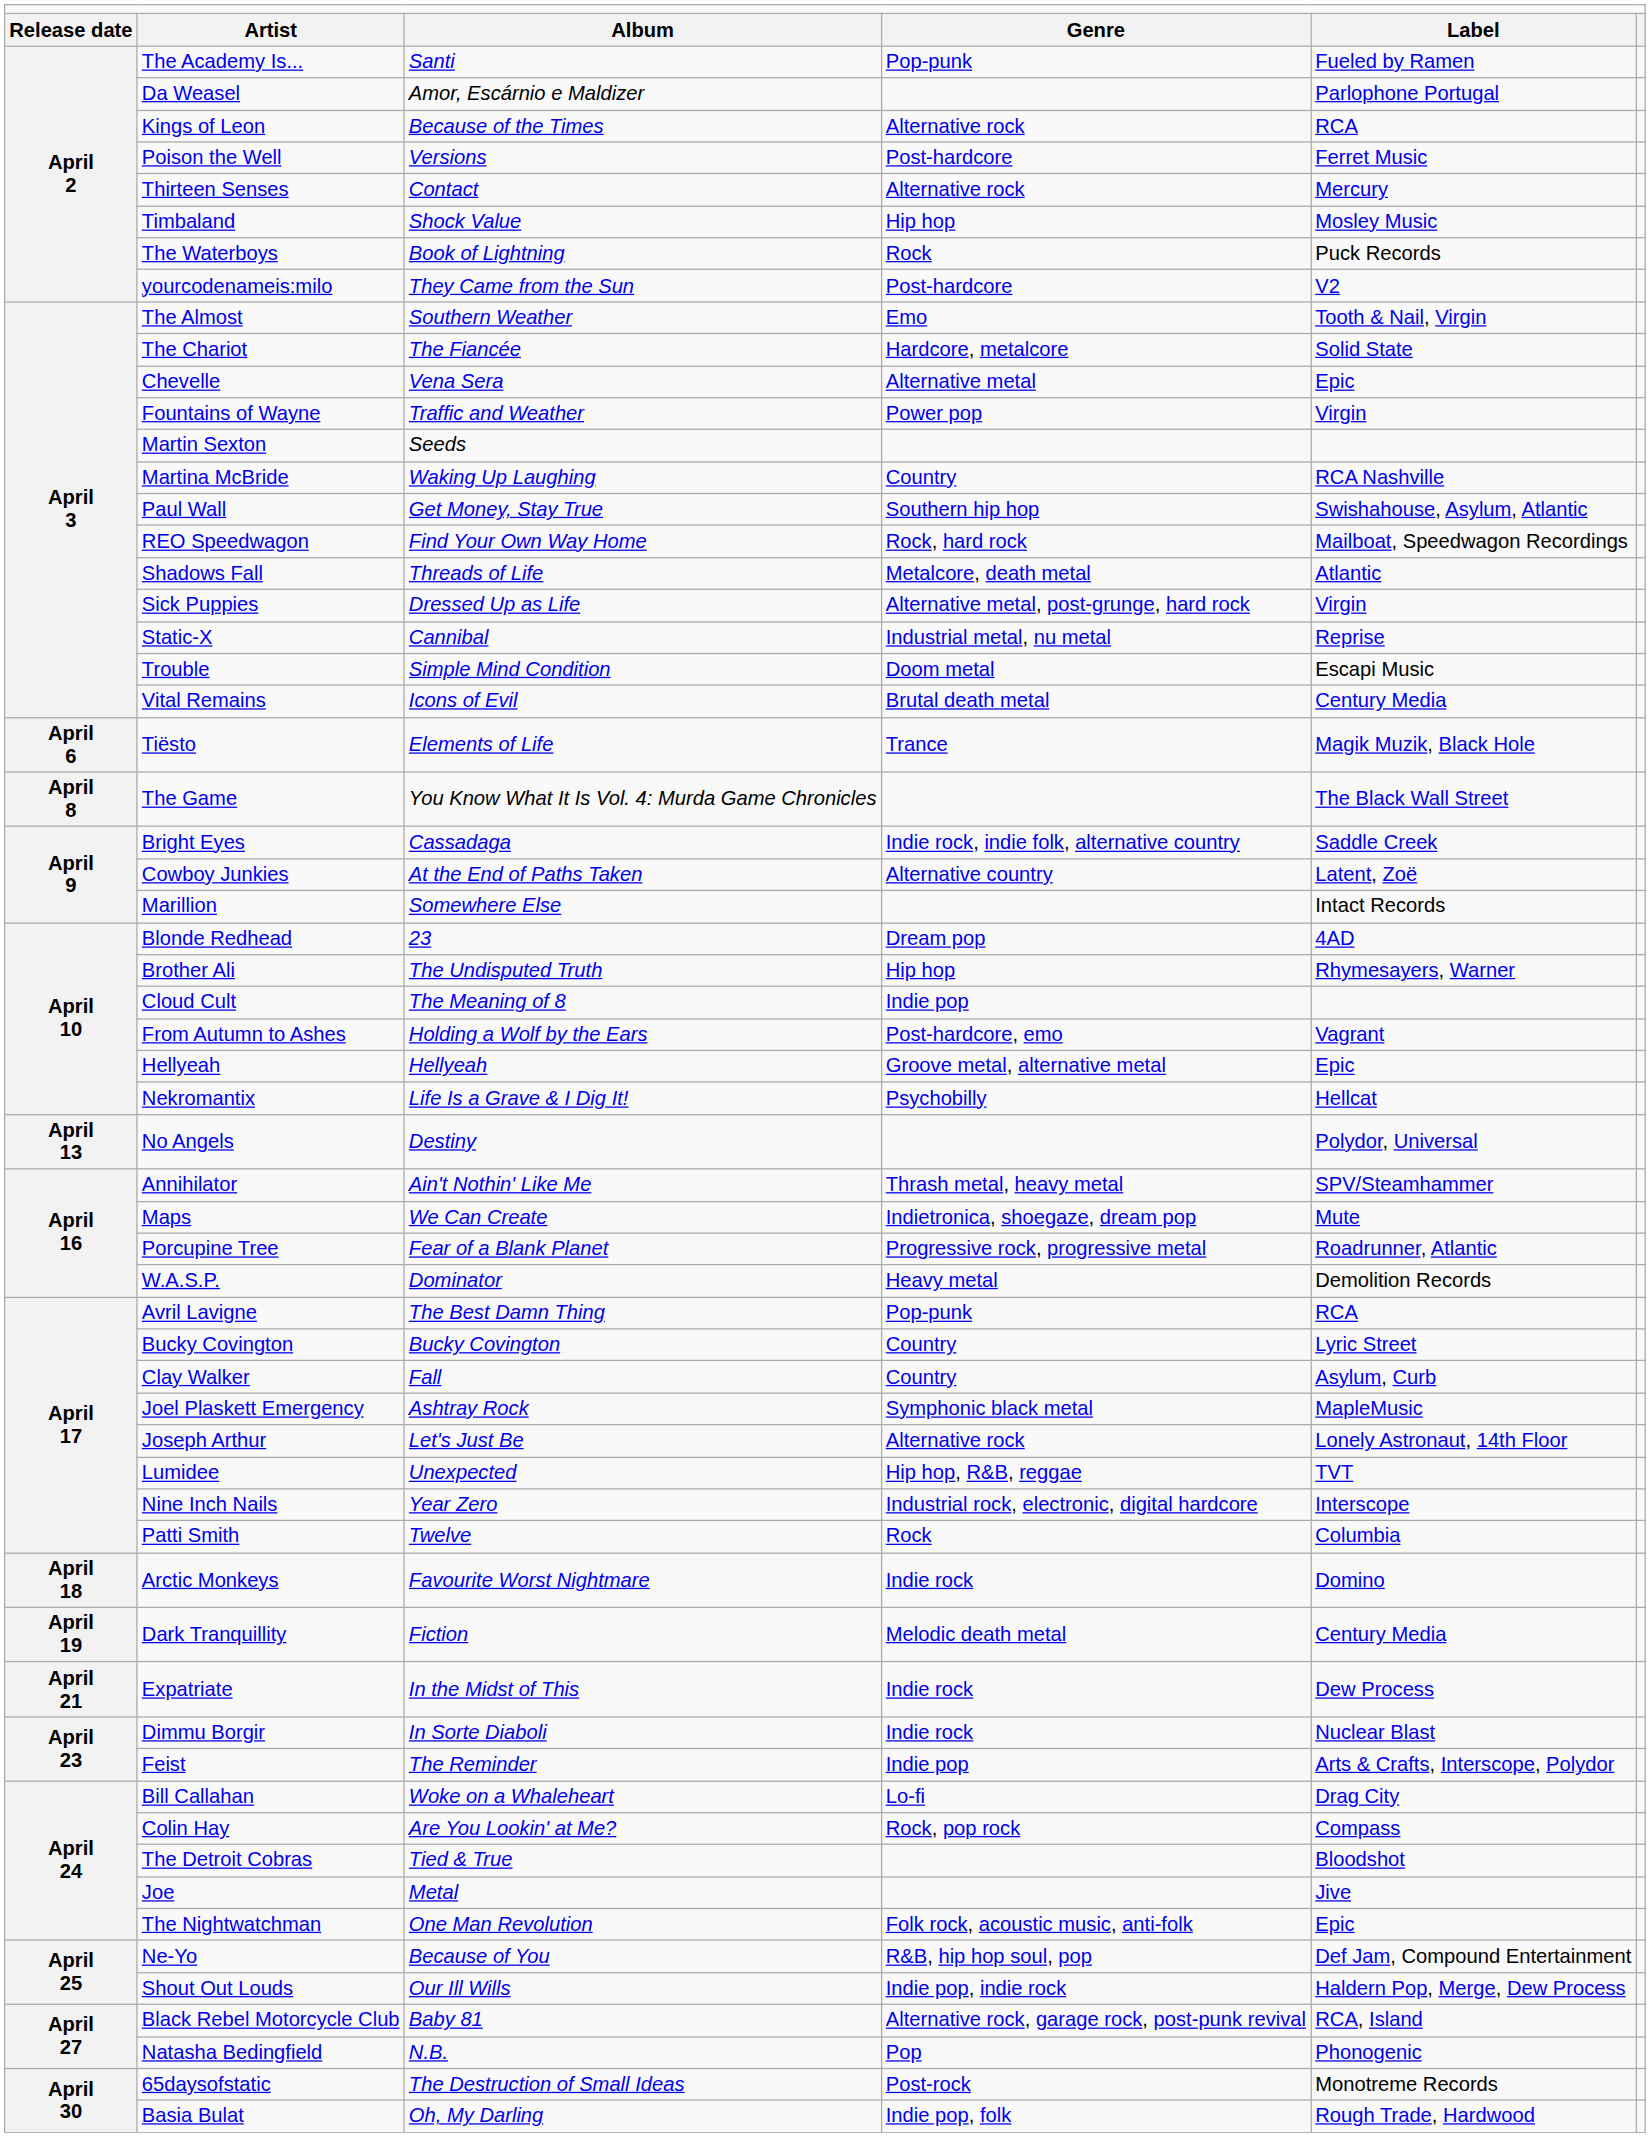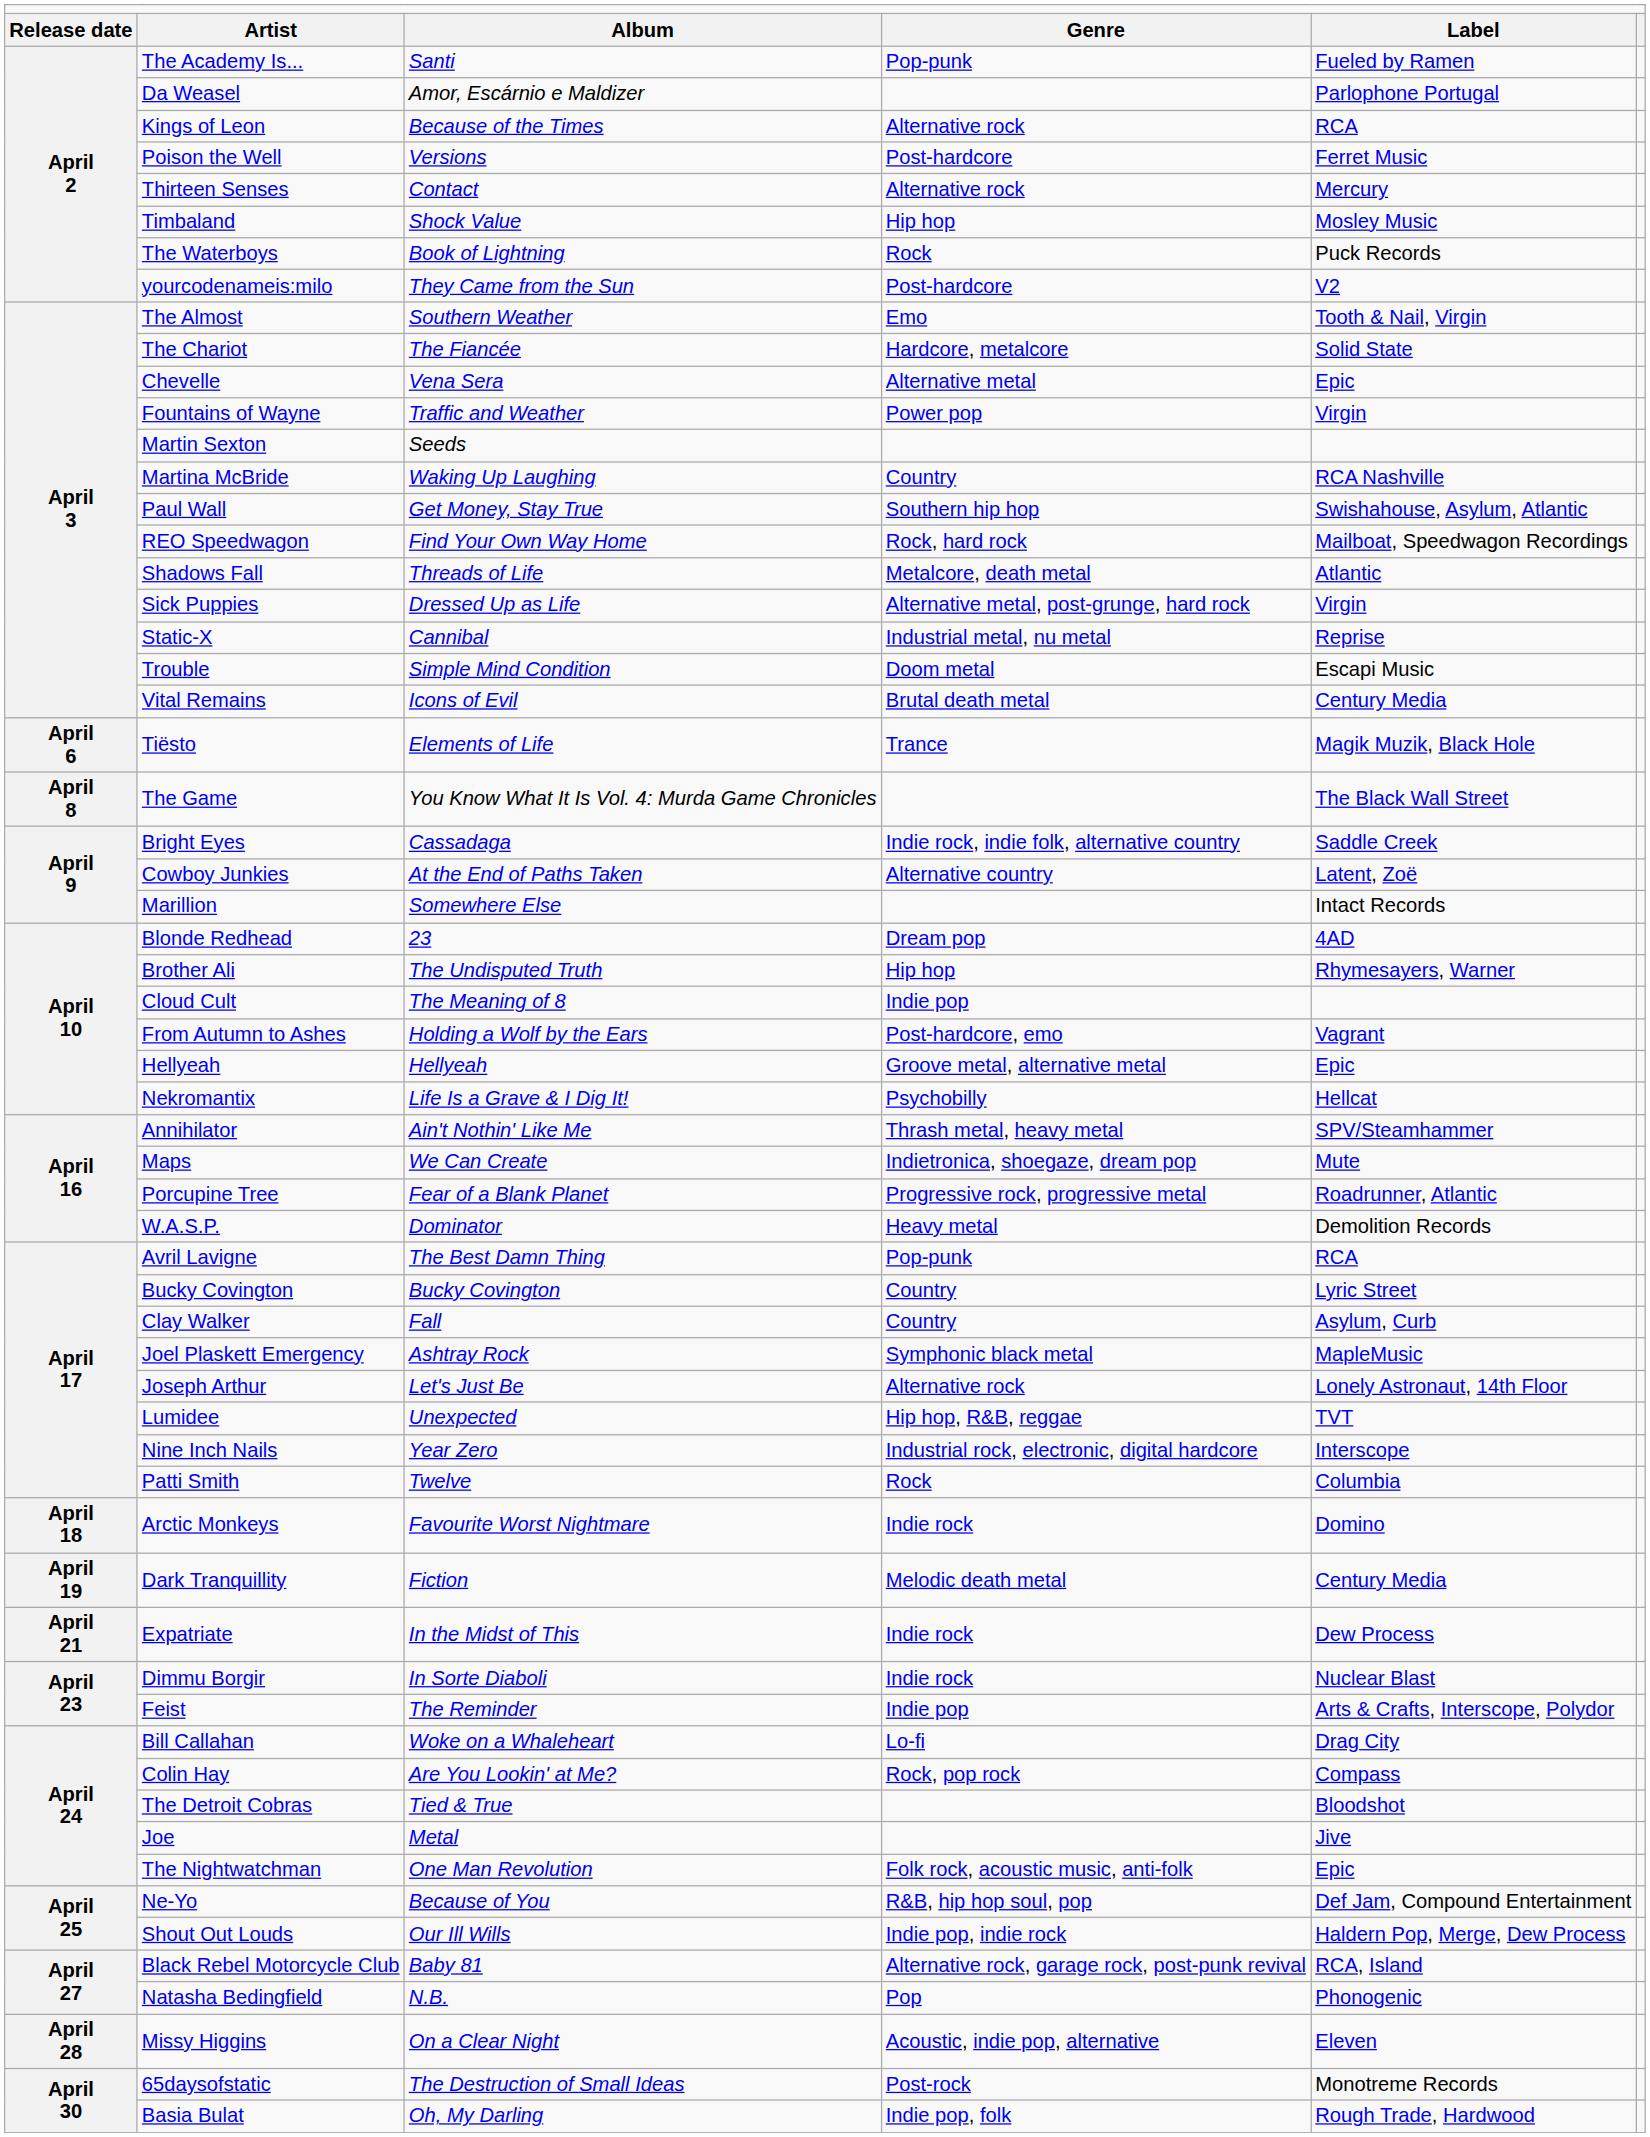- row: April 13 | No Angels | Destiny | Polydor, Universal
+ row: April 28 | Missy Higgins | On a Clear Night | Acoustic, indie pop, alternative | Eleven
